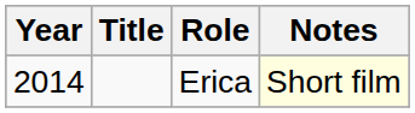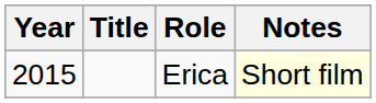Erica | Year: 2014 -> 2015
